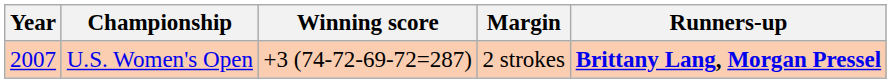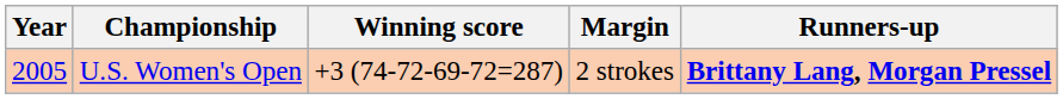U.S. Women's Open | Year: 2007 -> 2005
